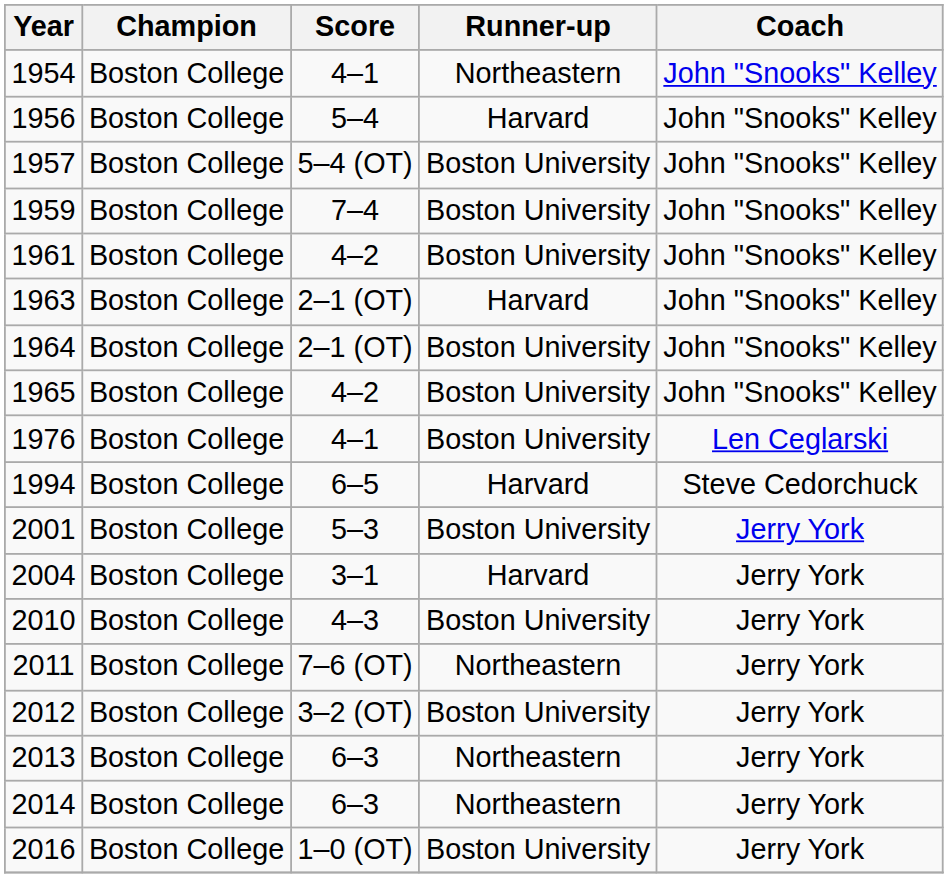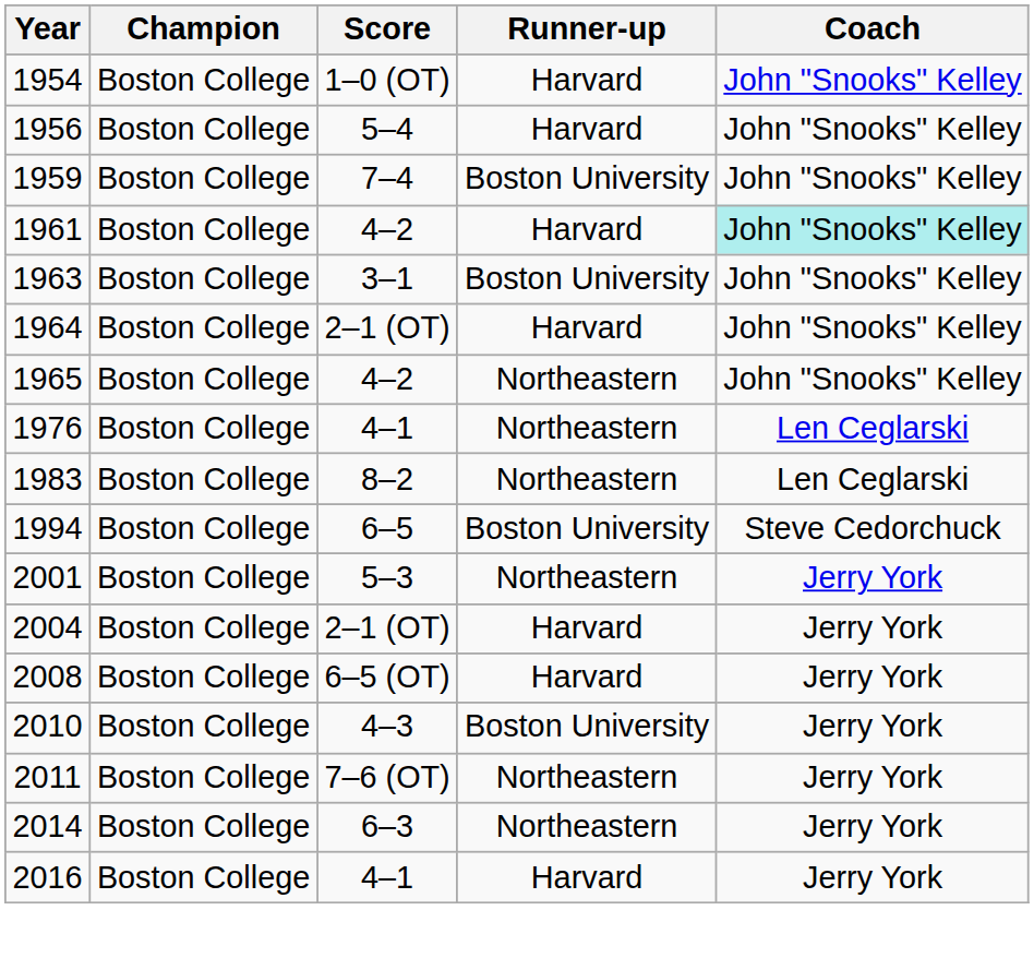1954 | Score: 4–1 -> 1–0 (OT)
1954 | Runner-up: Northeastern -> Harvard
- row: 1957 | Boston College | 5–4 (OT) | Boston University | John "Snooks" Kelley
1961 | Runner-up: Boston University -> Harvard
1961 | Coach: no background -> paleturquoise background
1963 | Score: 2–1 (OT) -> 3–1
1963 | Runner-up: Harvard -> Boston University
1964 | Runner-up: Boston University -> Harvard
1965 | Runner-up: Boston University -> Northeastern
1976 | Runner-up: Boston University -> Northeastern
+ row: 1983 | Boston College | 8–2 | Northeastern | Len Ceglarski
1994 | Runner-up: Harvard -> Boston University
2001 | Runner-up: Boston University -> Northeastern
2004 | Score: 3–1 -> 2–1 (OT)
+ row: 2008 | Boston College | 6–5 (OT) | Harvard | Jerry York
- row: 2012 | Boston College | 3–2 (OT) | Boston University | Jerry York
- row: 2013 | Boston College | 6–3 | Northeastern | Jerry York
2016 | Score: 1–0 (OT) -> 4–1
2016 | Runner-up: Boston University -> Harvard
